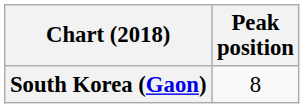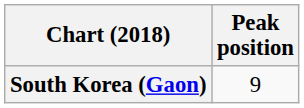South Korea (Gaon) | Peak position: 8 -> 9
